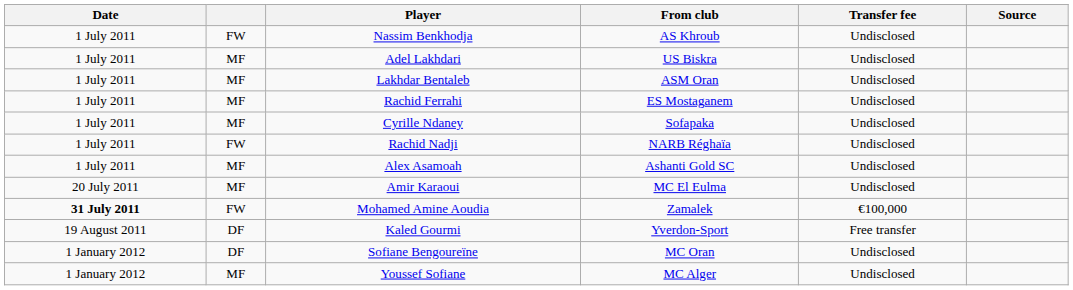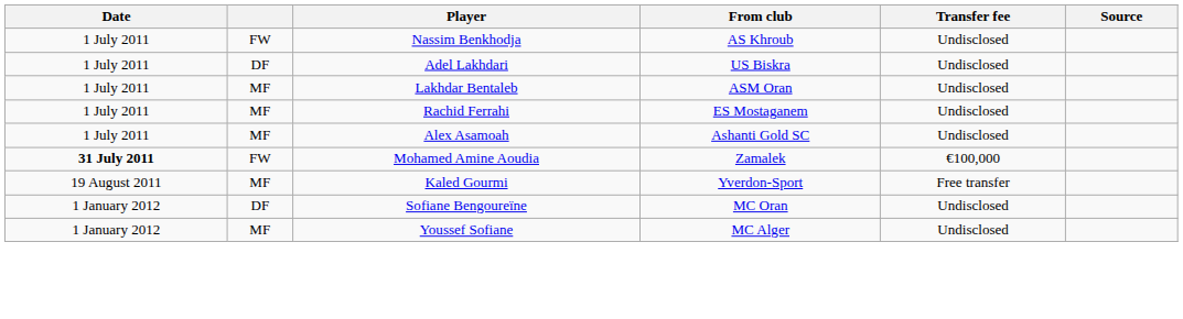Adel Lakhdari | column 2: MF -> DF
- row: 1 July 2011 | MF | Cyrille Ndaney | Sofapaka | Undisclosed
- row: 1 July 2011 | FW | Rachid Nadji | NARB Réghaïa | Undisclosed
- row: 20 July 2011 | MF | Amir Karaoui | MC El Eulma | Undisclosed
Kaled Gourmi | column 2: DF -> MF
